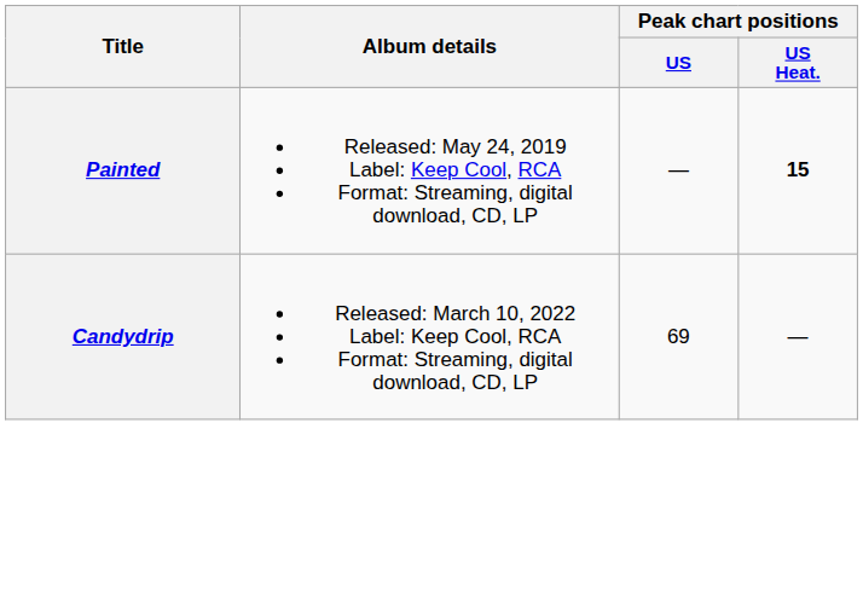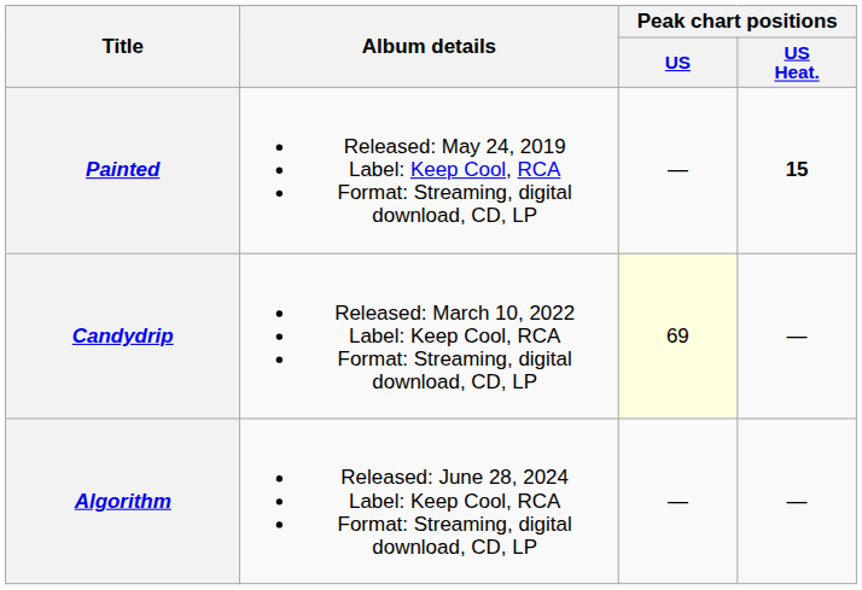Candydrip | Peak chart positions / US: no background -> lightyellow background
+ row: Algorithm | Released: June 28, 2024 Label: Keep Cool, RCA Format: Streaming, digital download, CD, LP | — | —
